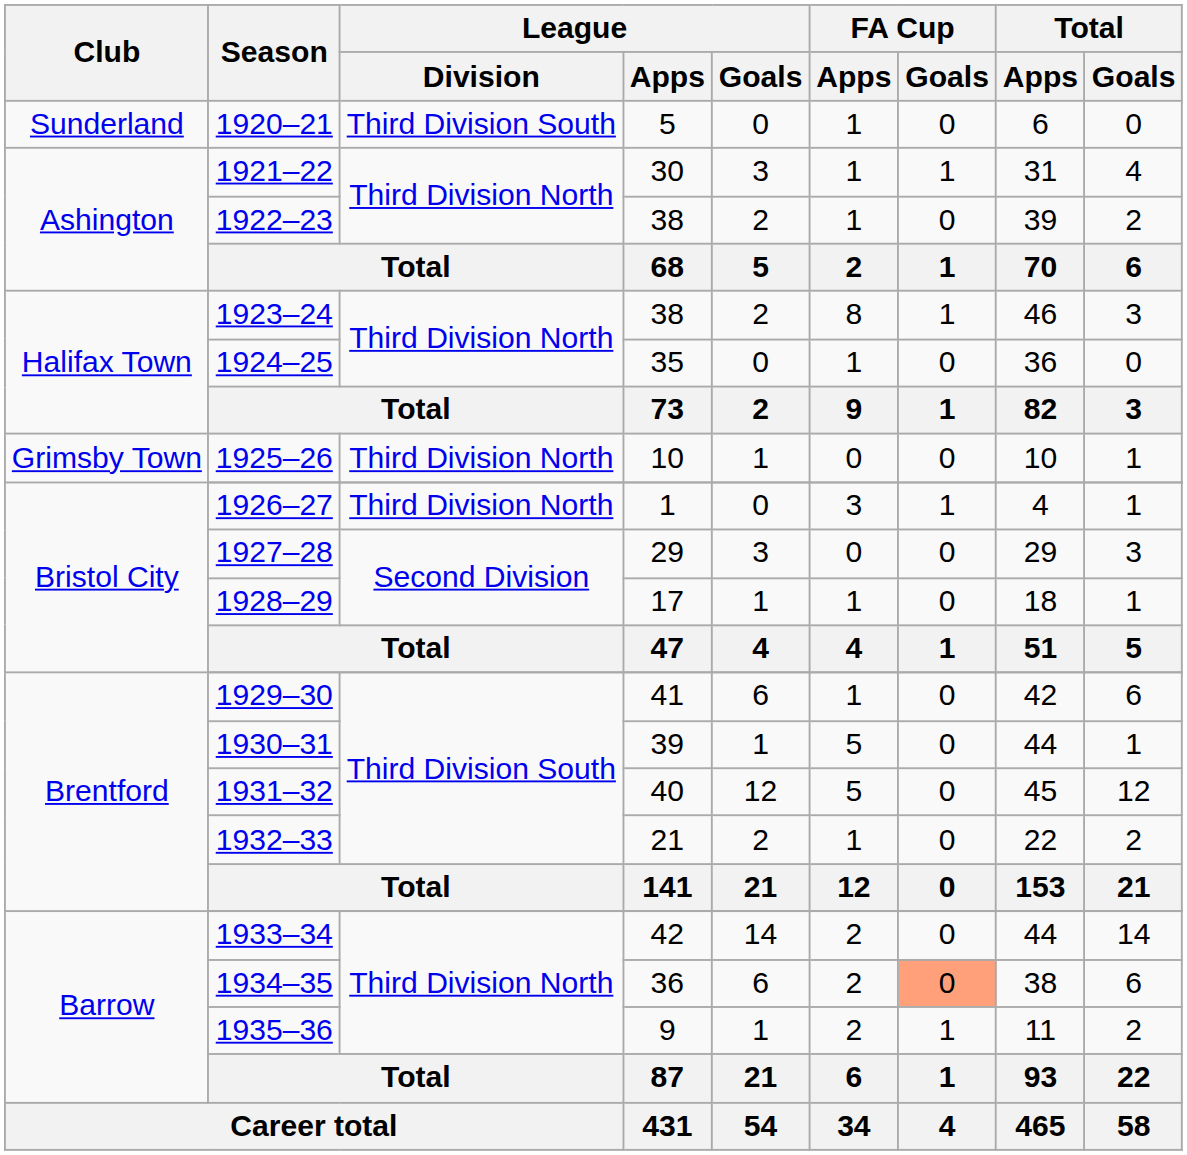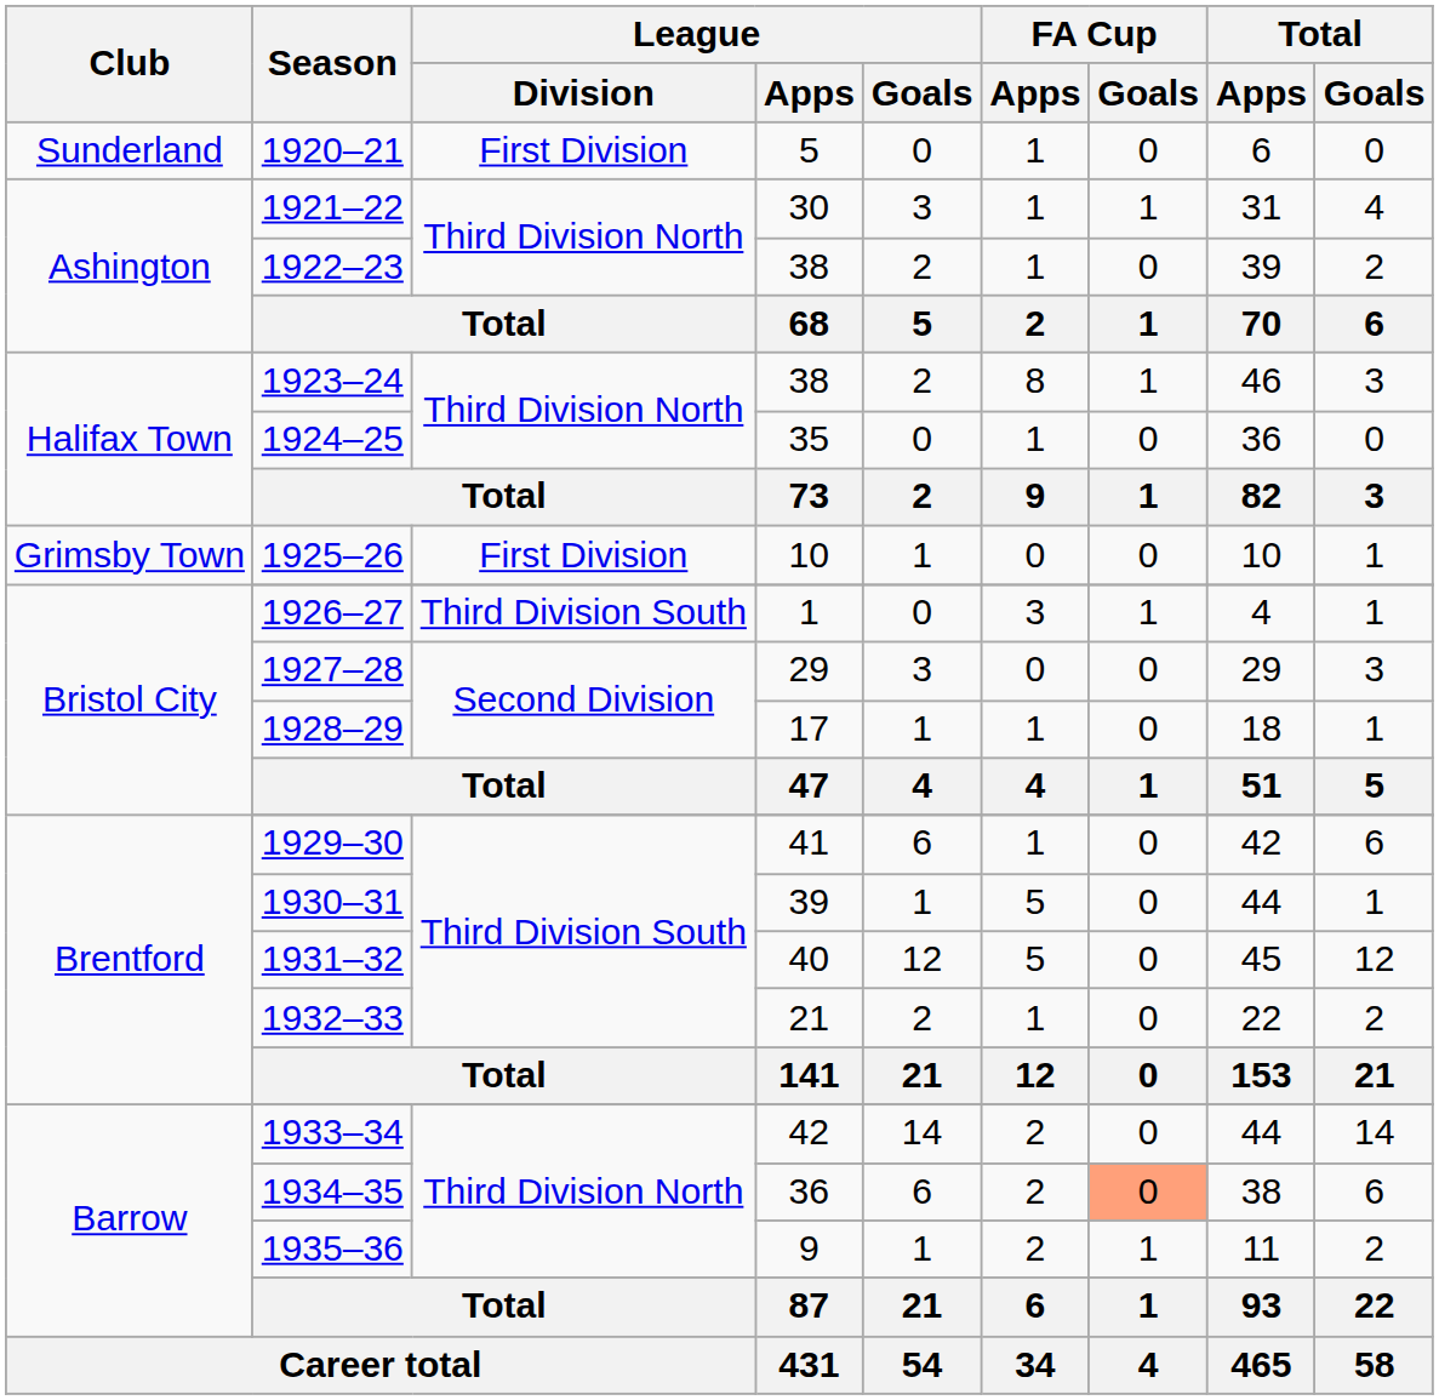1920–21 | League / Division: Third Division South -> First Division
1925–26 | League / Division: Third Division North -> First Division
1926–27 | League / Division: Third Division North -> Third Division South
